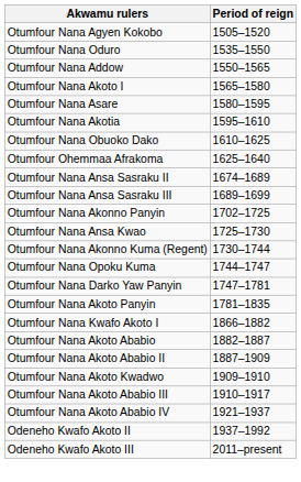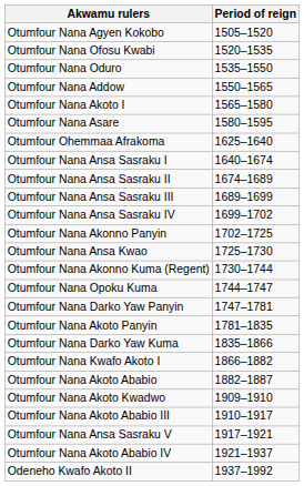+ row: Otumfour Nana Ofosu Kwabi | 1520–1535
- row: Otumfour Nana Akotia | 1595–1610
- row: Otumfour Nana Obuoko Dako | 1610–1625
+ row: Otumfour Nana Ansa Sasraku I | 1640–1674
+ row: Otumfour Nana Ansa Sasraku IV | 1699–1702
+ row: Otumfour Nana Darko Yaw Kuma | 1835–1866
- row: Otumfour Nana Akoto Ababio II | 1887–1909
+ row: Otumfour Nana Ansa Sasraku V | 1917–1921
- row: Odeneho Kwafo Akoto III | 2011–present
